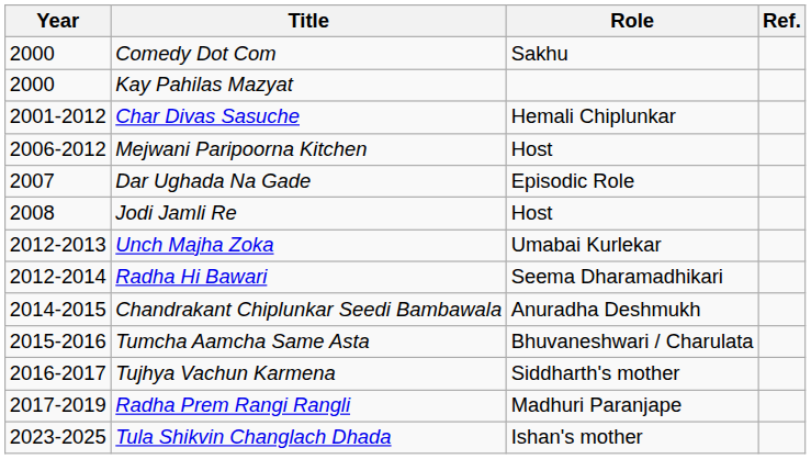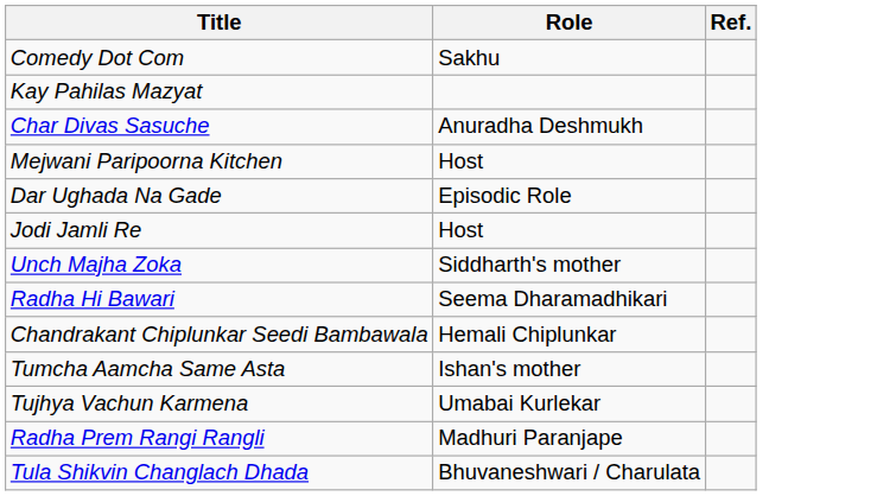- column: Year | 2000 | 2000 | 2001-2012 | 2006-2012 | 2007 | 2008 | 2012-2013 | 2012-2014 | 2014-2015 | 2015-2016 | 2016-2017 | 2017-2019 | 2023-2025
Char Divas Sasuche | Role: Hemali Chiplunkar -> Anuradha Deshmukh
Unch Majha Zoka | Role: Umabai Kurlekar -> Siddharth's mother
Chandrakant Chiplunkar Seedi Bambawala | Role: Anuradha Deshmukh -> Hemali Chiplunkar
Tumcha Aamcha Same Asta | Role: Bhuvaneshwari / Charulata -> Ishan's mother
Tujhya Vachun Karmena | Role: Siddharth's mother -> Umabai Kurlekar
Tula Shikvin Changlach Dhada | Role: Ishan's mother -> Bhuvaneshwari / Charulata
